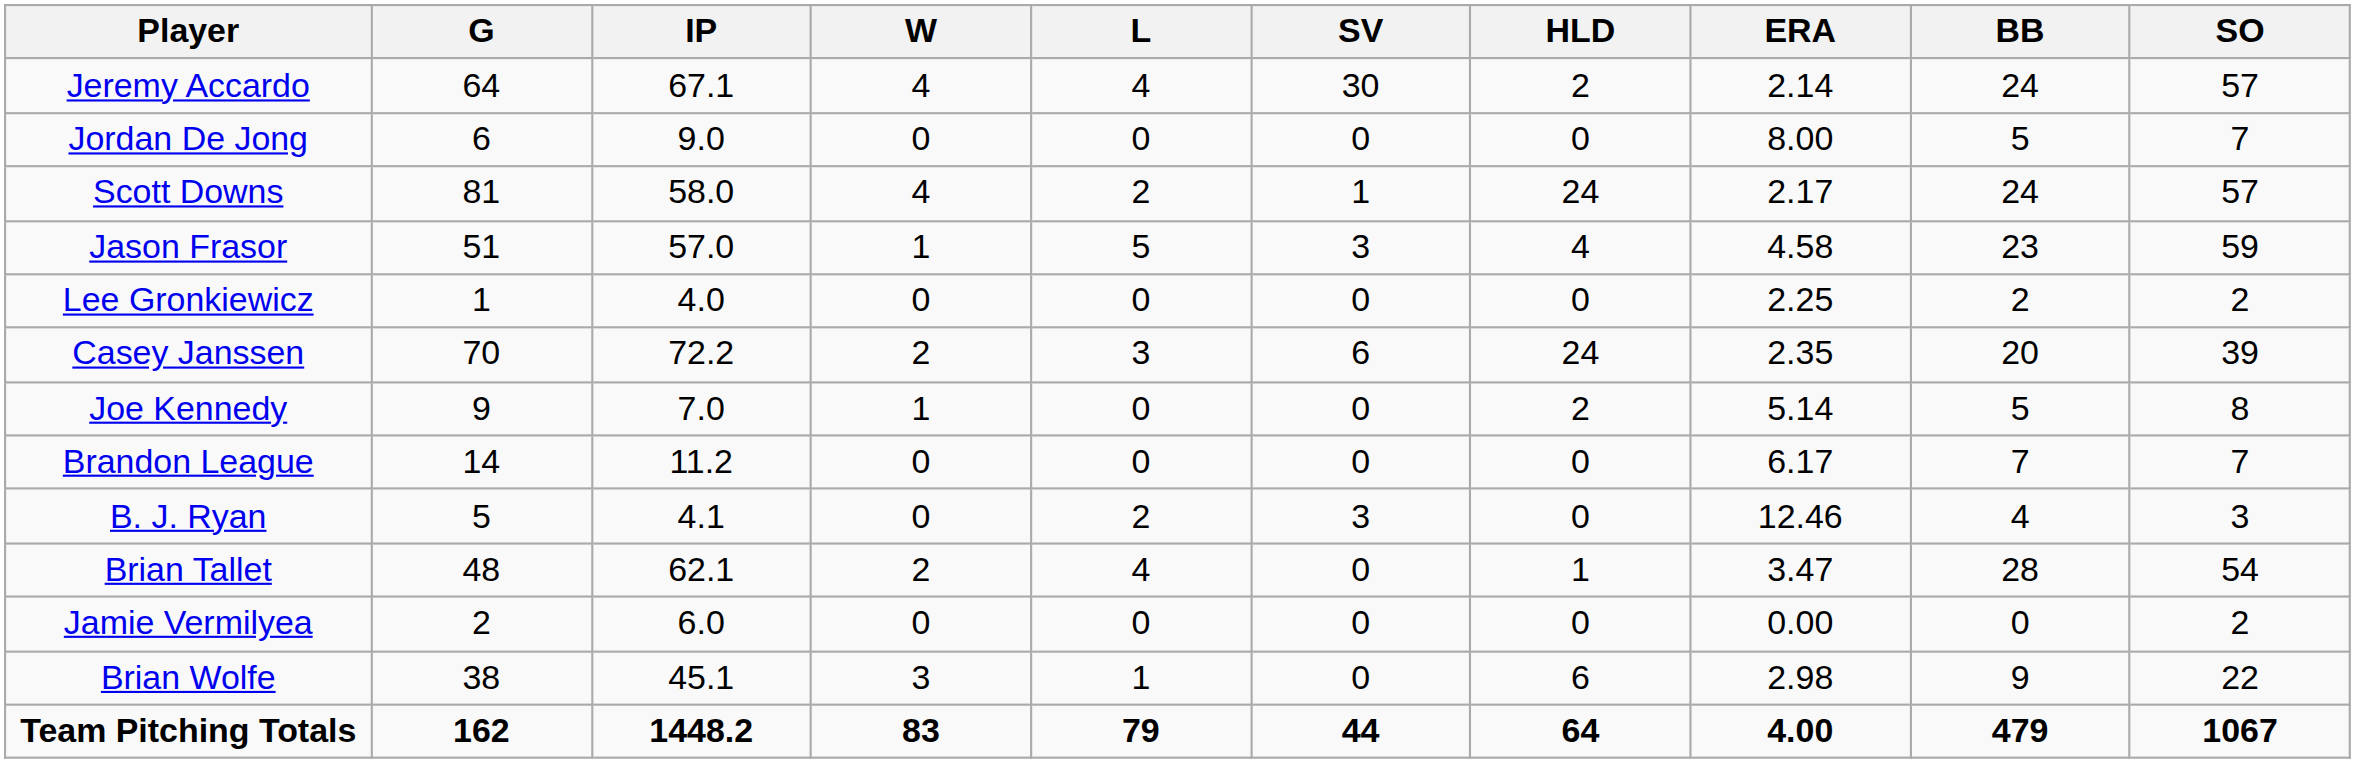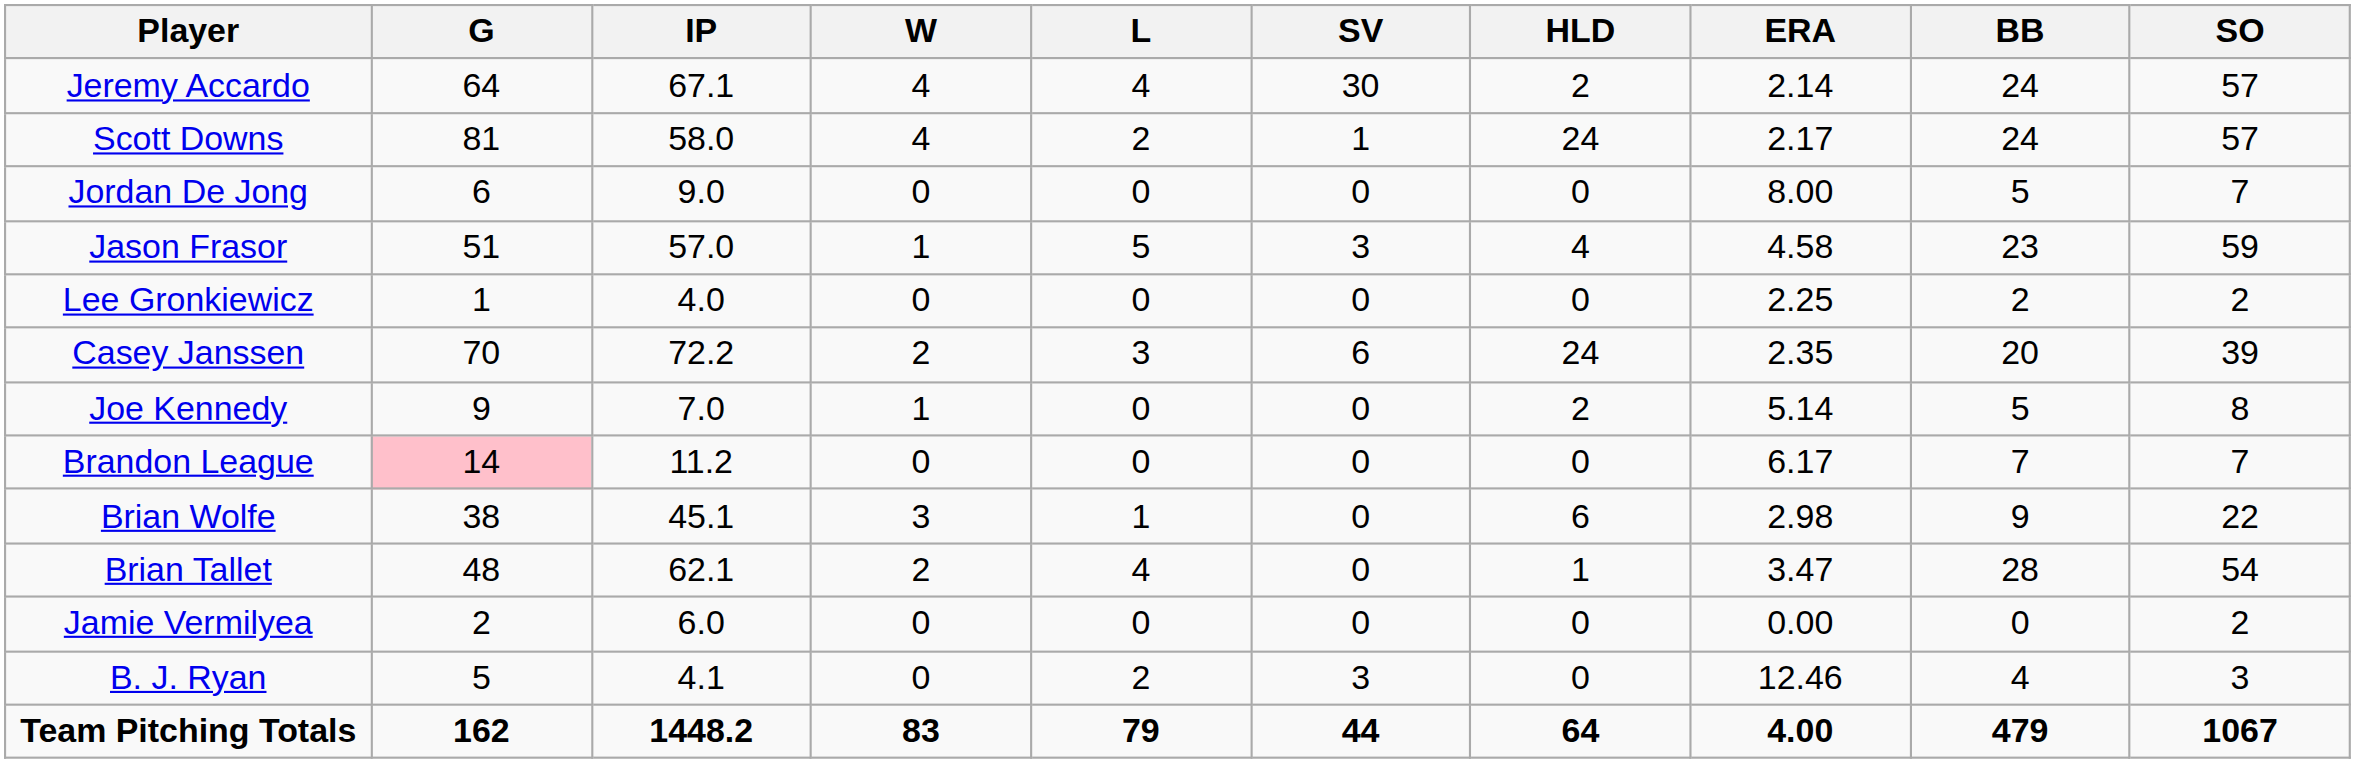rows swapped: Jordan De Jong <-> Scott Downs
Brandon League | G: no background -> pink background
rows swapped: B. J. Ryan <-> Brian Wolfe
